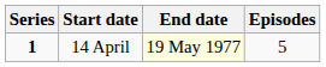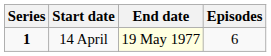14 April | Episodes: 5 -> 6
